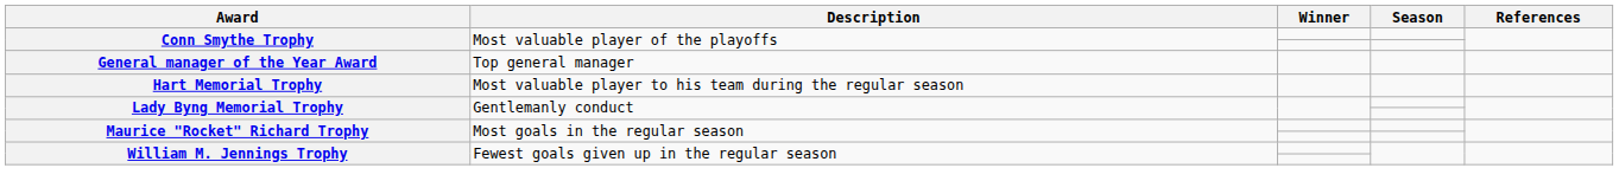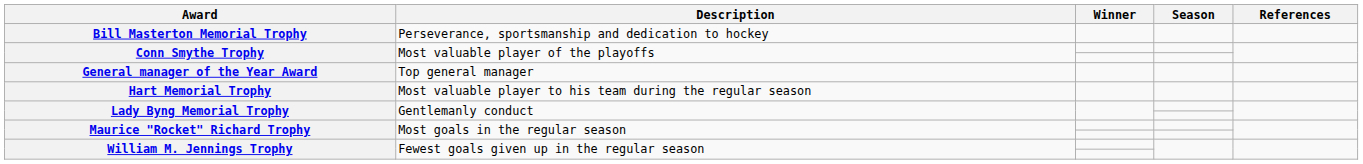+ row: Bill Masterton Memorial Trophy | Perseverance, sportsmanship and dedication to hockey
